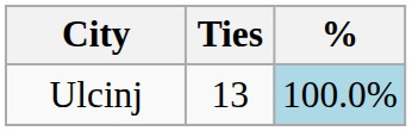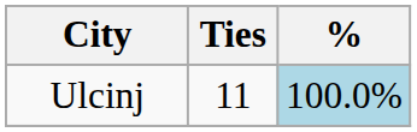Ulcinj | Ties: 13 -> 11
